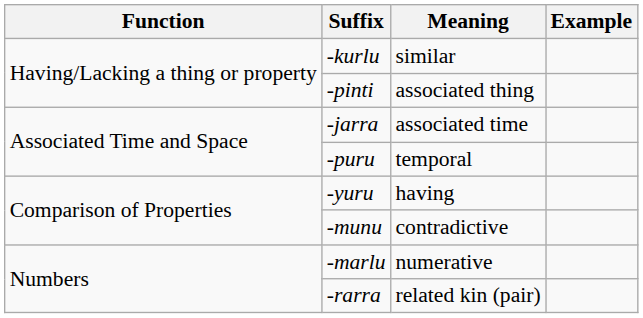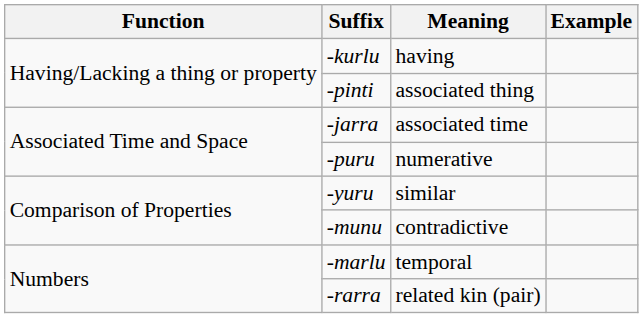-kurlu | Meaning: similar -> having
-puru | Meaning: temporal -> numerative
-yuru | Meaning: having -> similar
-marlu | Meaning: numerative -> temporal
